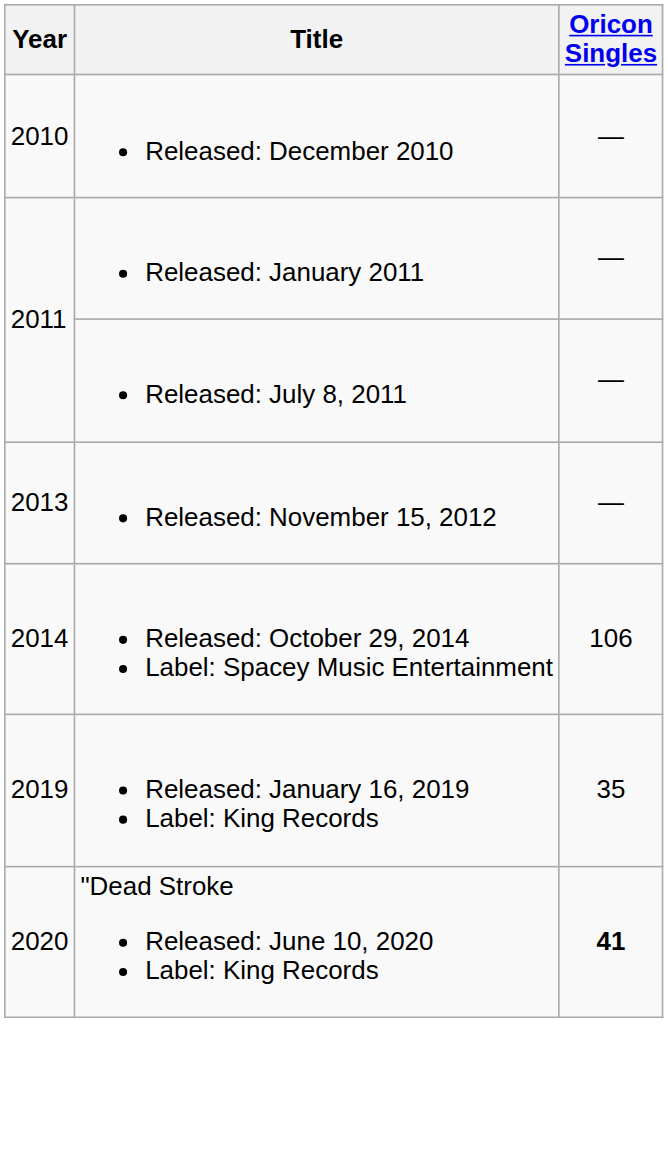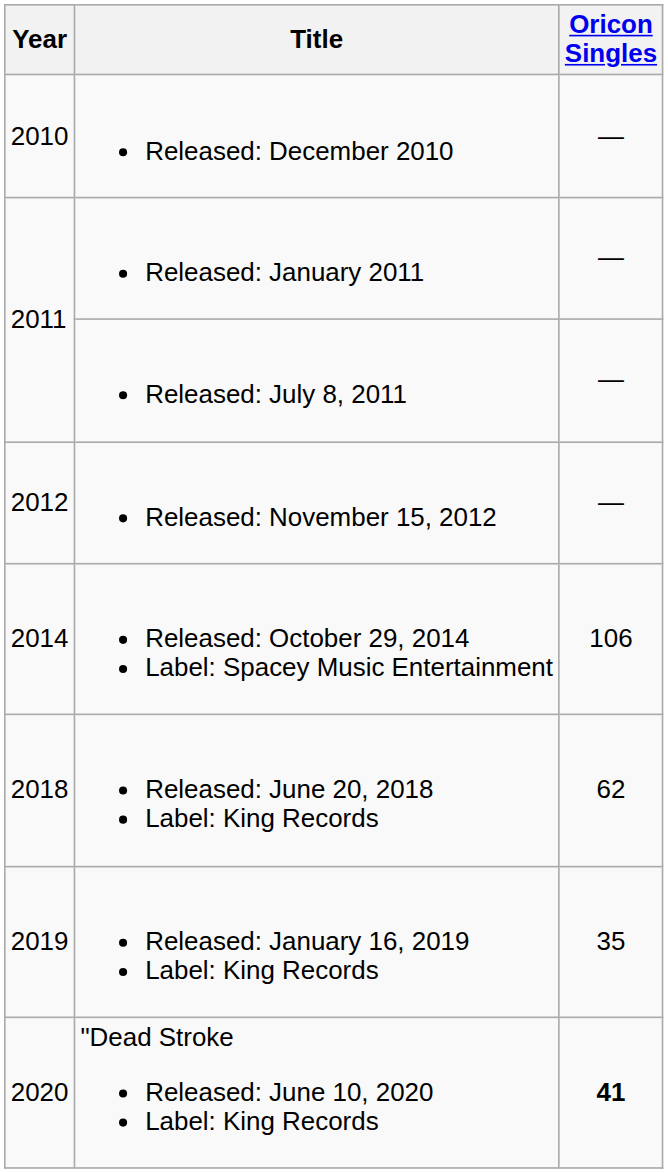Released: November 15, 2012 | Year: 2013 -> 2012
+ row: 2018 | Released: June 20, 2018 Label: King Records | 62
